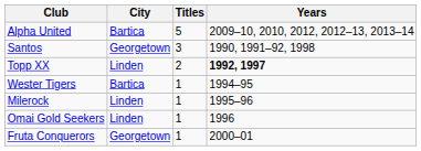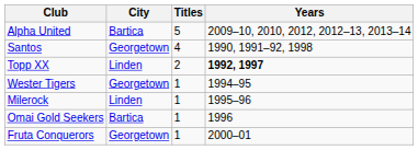Santos | Titles: 3 -> 4
Wester Tigers | City: Bartica -> Georgetown
Omai Gold Seekers | City: Linden -> Bartica
